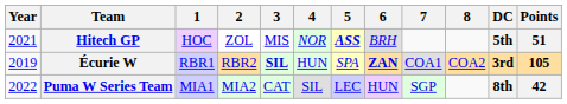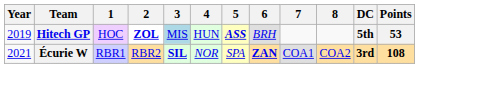Hitech GP | Year: 2021 -> 2019
Hitech GP | 2: normal -> bold
Hitech GP | 3: no background -> lightblue background
Hitech GP | 4: NOR -> HUN
Hitech GP | Points: 51 -> 53
Écurie W | Year: 2019 -> 2021
Écurie W | 4: HUN -> NOR
Écurie W | Points: 105 -> 108
- row: 2022 | Puma W Series Team | MIA1 | MIA2 | CAT | SIL | LEC | HUN | SGP | 8th | 42
